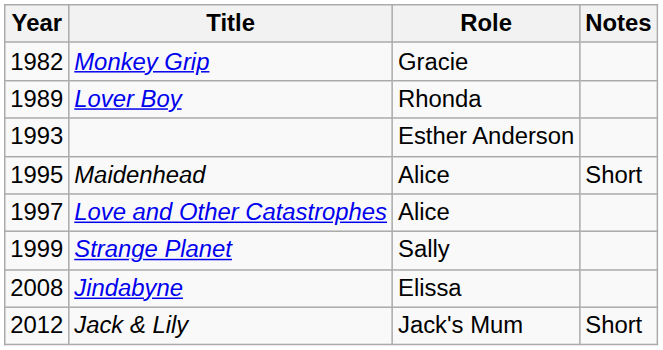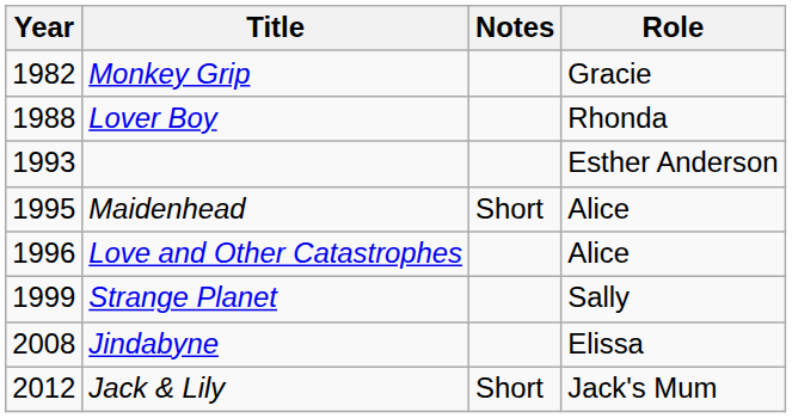columns swapped: Role <-> Notes
Lover Boy | Year: 1989 -> 1988
Love and Other Catastrophes | Year: 1997 -> 1996
